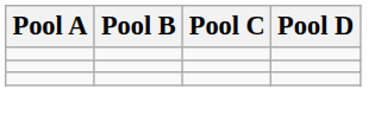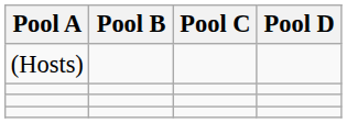+ row: (Hosts)
